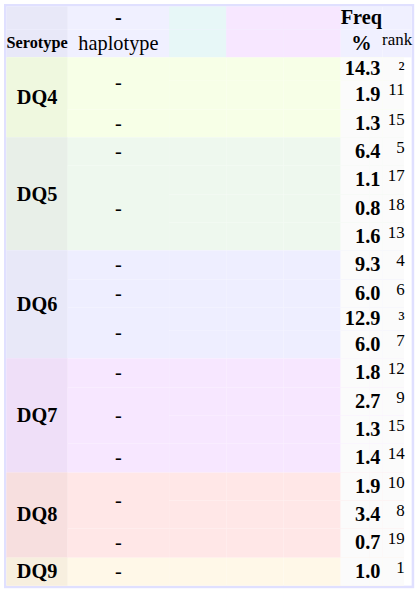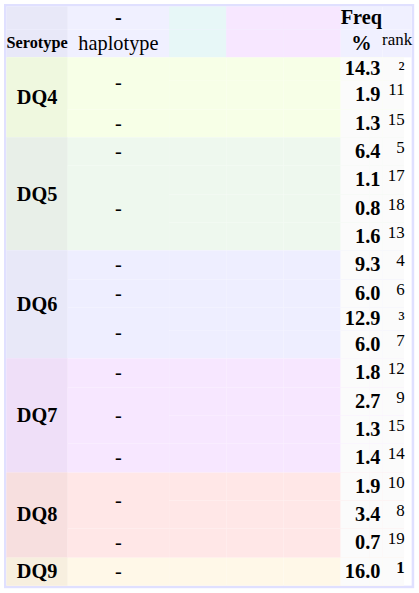DQ9 | column 6: 1. -> 16.
DQ9 | column 8: normal -> bold
